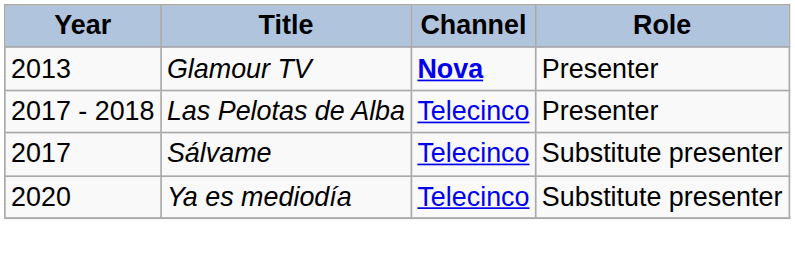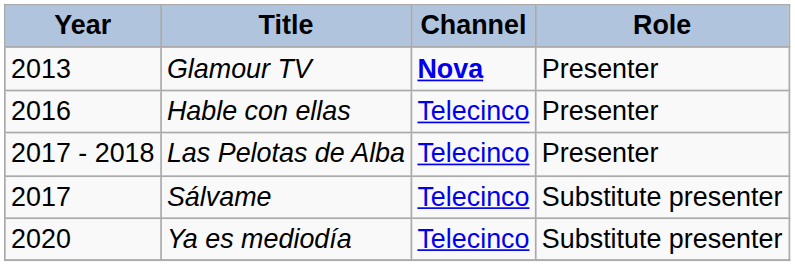+ row: 2016 | Hable con ellas | Telecinco | Presenter
